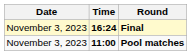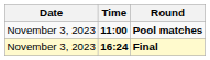rows swapped: Pool matches <-> Final
